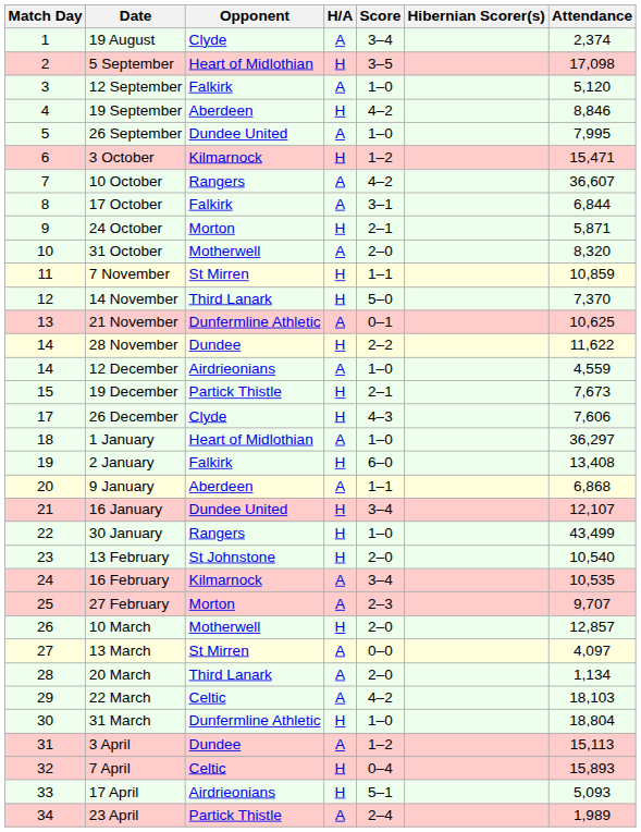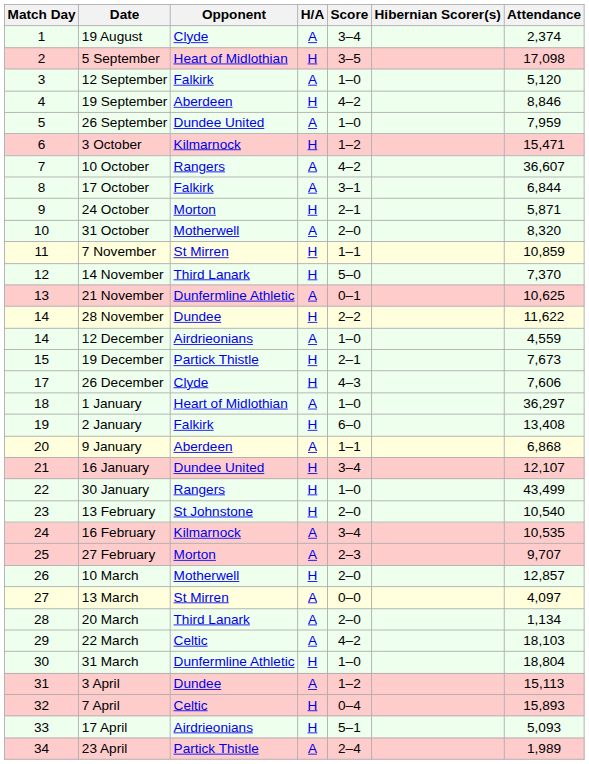26 September | Attendance: 7,995 -> 7,959
